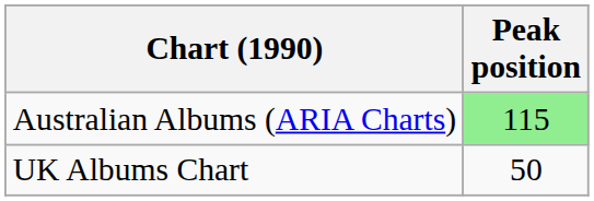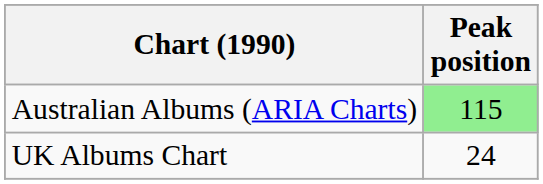UK Albums Chart | Peak position: 50 -> 24
